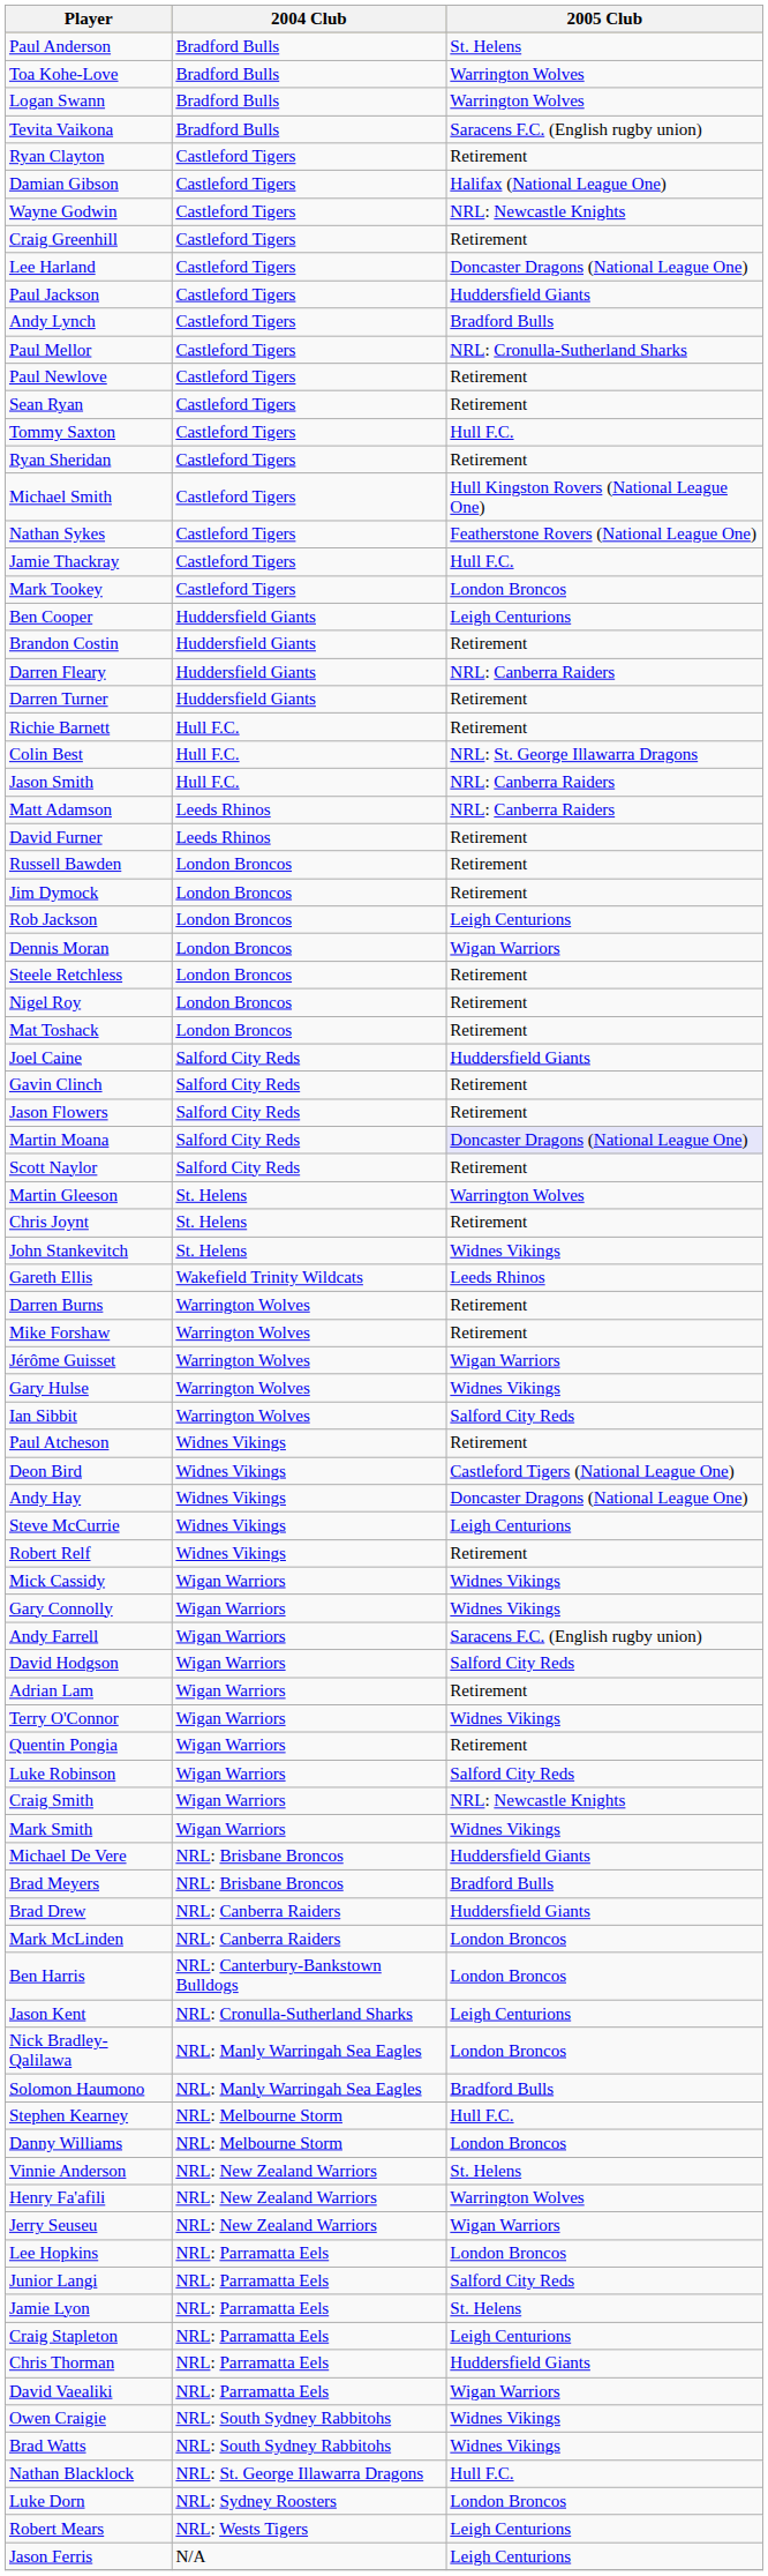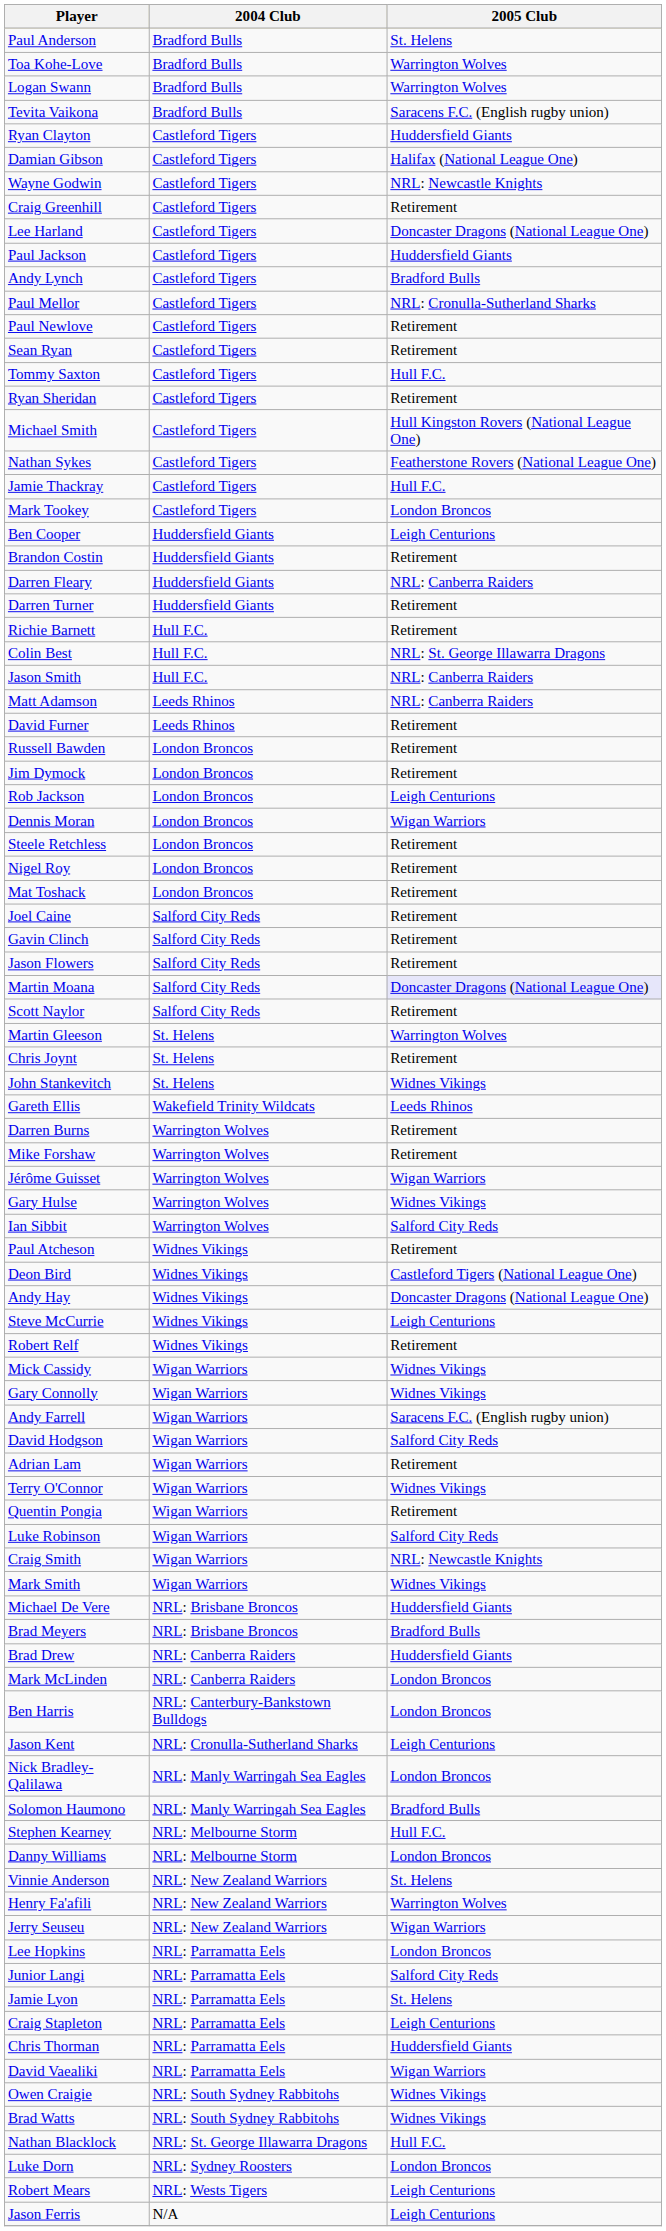Ryan Clayton | 2005 Club: Retirement -> Huddersfield Giants
Joel Caine | 2005 Club: Huddersfield Giants -> Retirement
